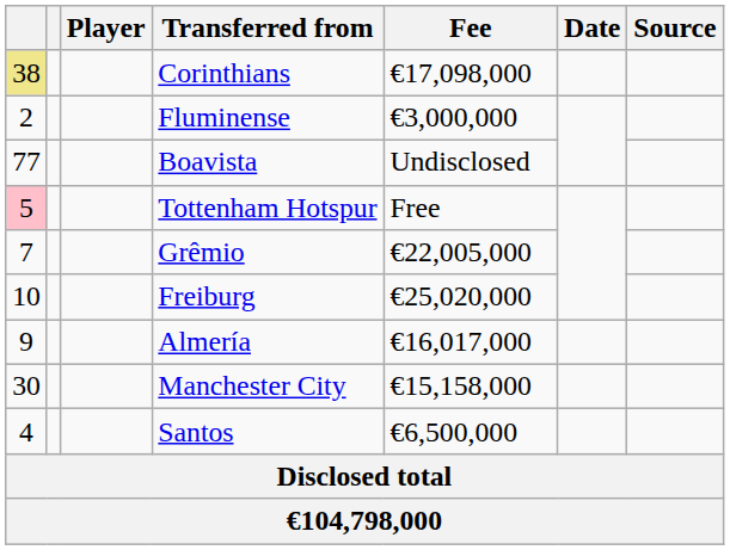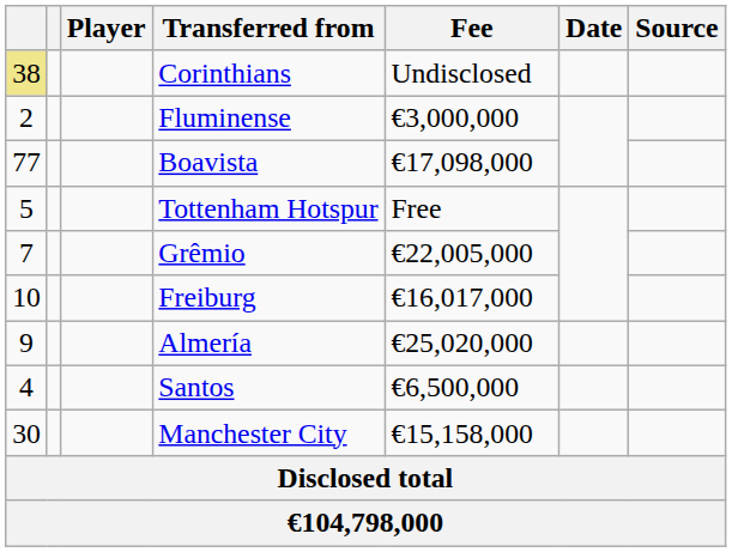Corinthians | Fee: €17,098,000 -> Undisclosed
Boavista | Fee: Undisclosed -> €17,098,000
Tottenham Hotspur | column 1: pink background -> no background
Freiburg | Fee: €25,020,000 -> €16,017,000
Almería | Fee: €16,017,000 -> €25,020,000
rows swapped: Manchester City <-> Santos
